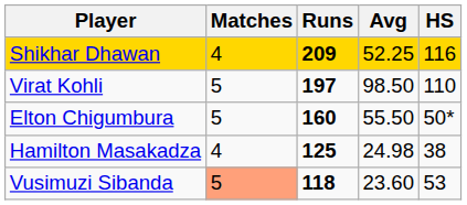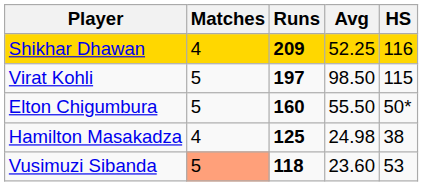Virat Kohli | HS: 110 -> 115
